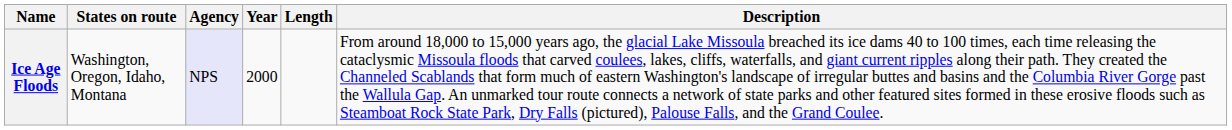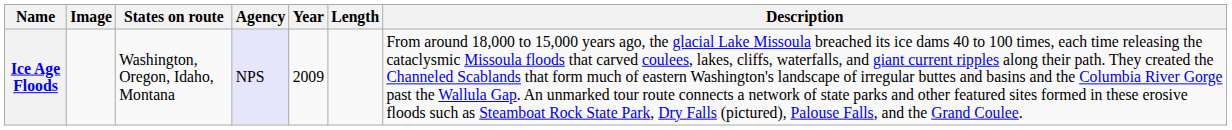+ column: Image
Ice Age Floods | Year: 2000 -> 2009
